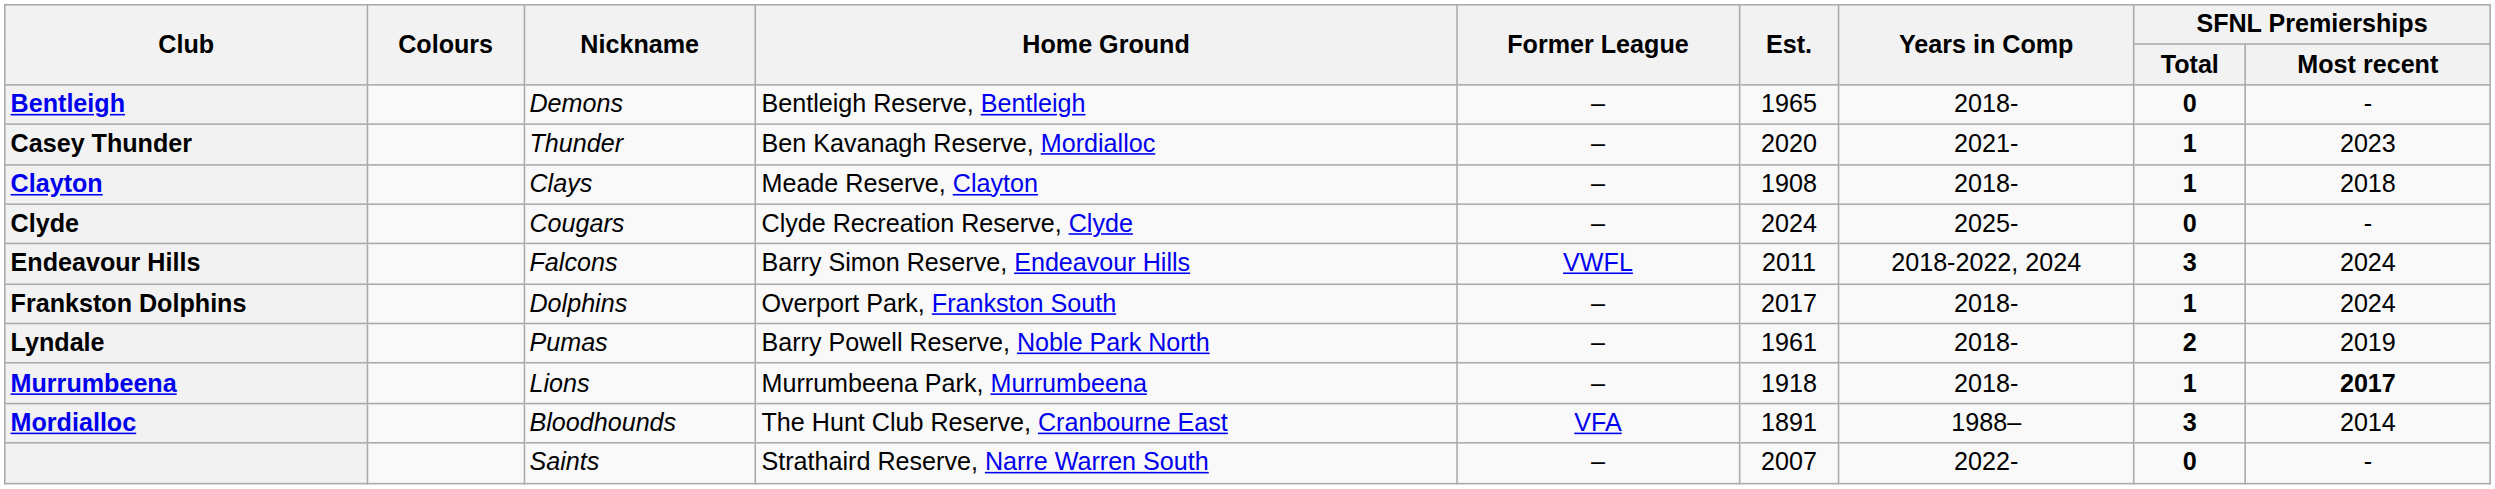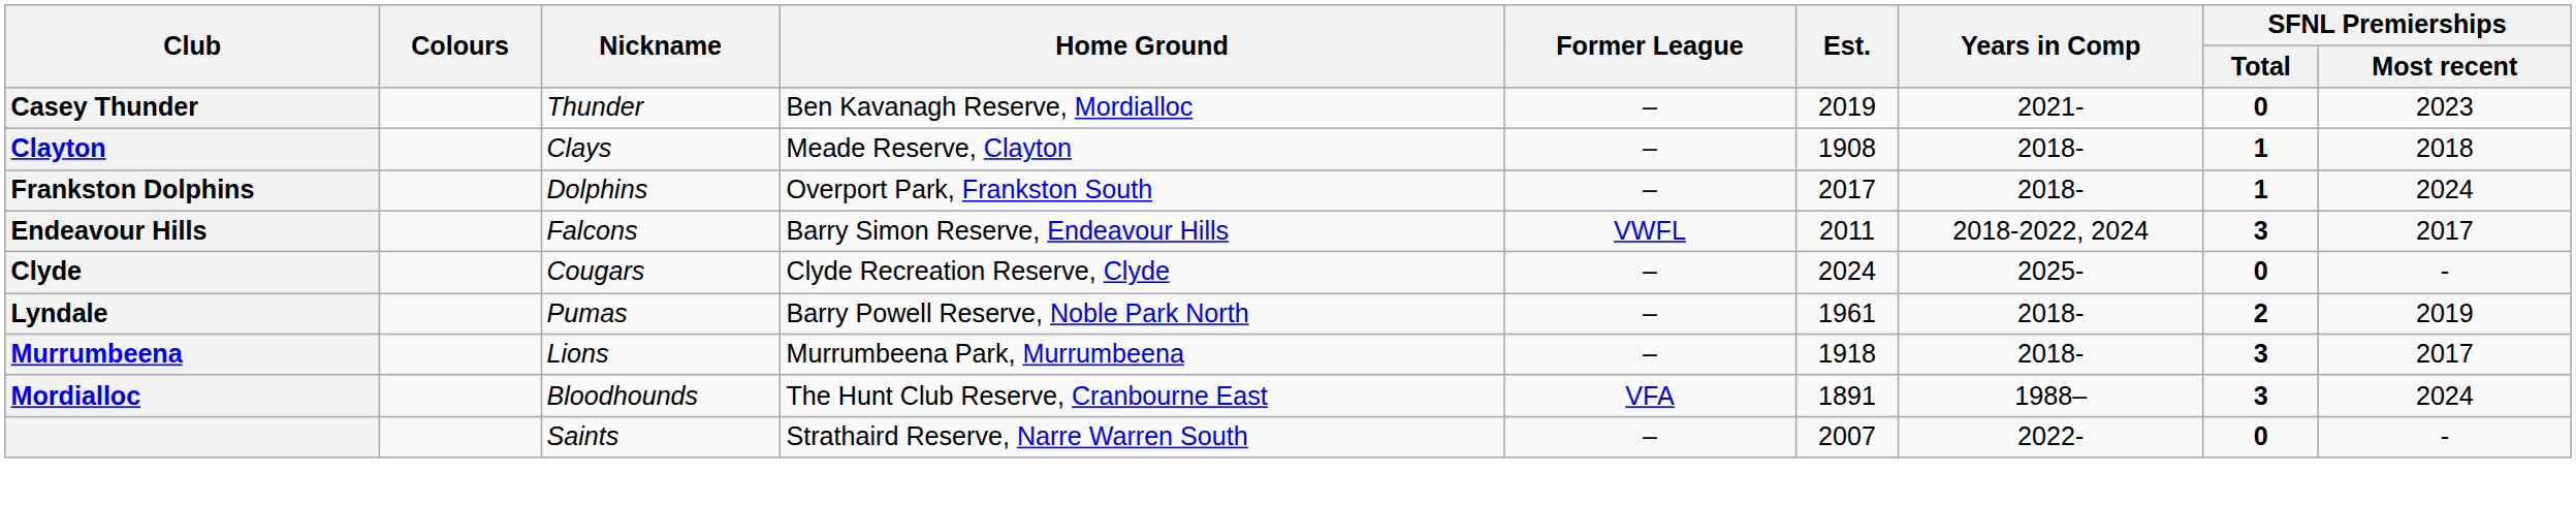- row: Bentleigh | Demons | Bentleigh Reserve, Bentleigh | – | 1965 | 2018- | 0 | -
Casey Thunder | Est.: 2020 -> 2019
Casey Thunder | SFNL Premierships / Total: 1 -> 0
rows swapped: Clyde <-> Frankston Dolphins
Endeavour Hills | SFNL Premierships / Most recent: 2024 -> 2017
Murrumbeena | SFNL Premierships / Total: 1 -> 3
Murrumbeena | SFNL Premierships / Most recent: bold -> normal
Mordialloc | SFNL Premierships / Most recent: 2014 -> 2024
